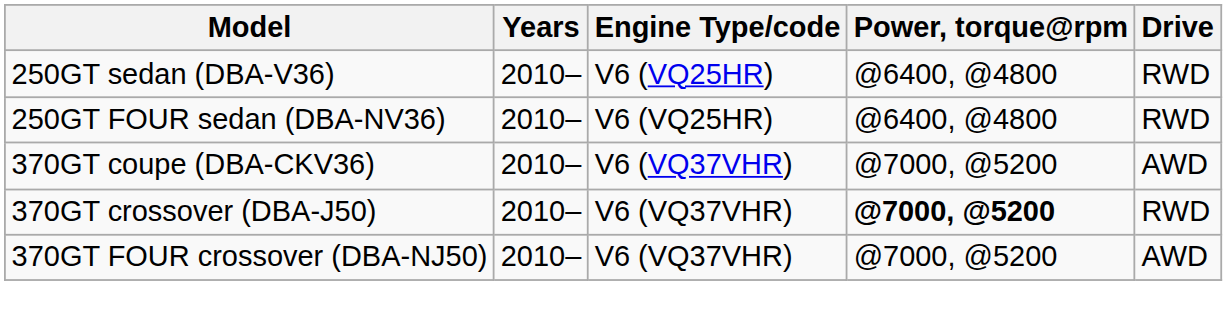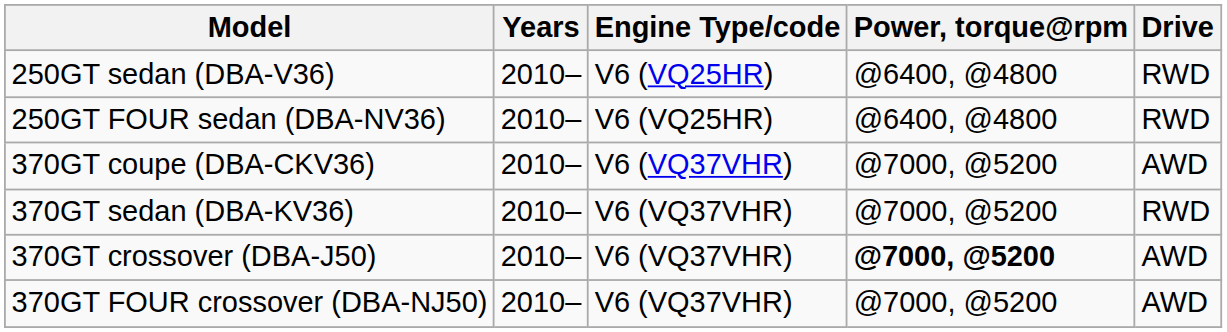+ row: 370GT sedan (DBA-KV36) | 2010– | V6 (VQ37VHR) | @7000, @5200 | RWD
370GT crossover (DBA-J50) | Drive: RWD -> AWD
